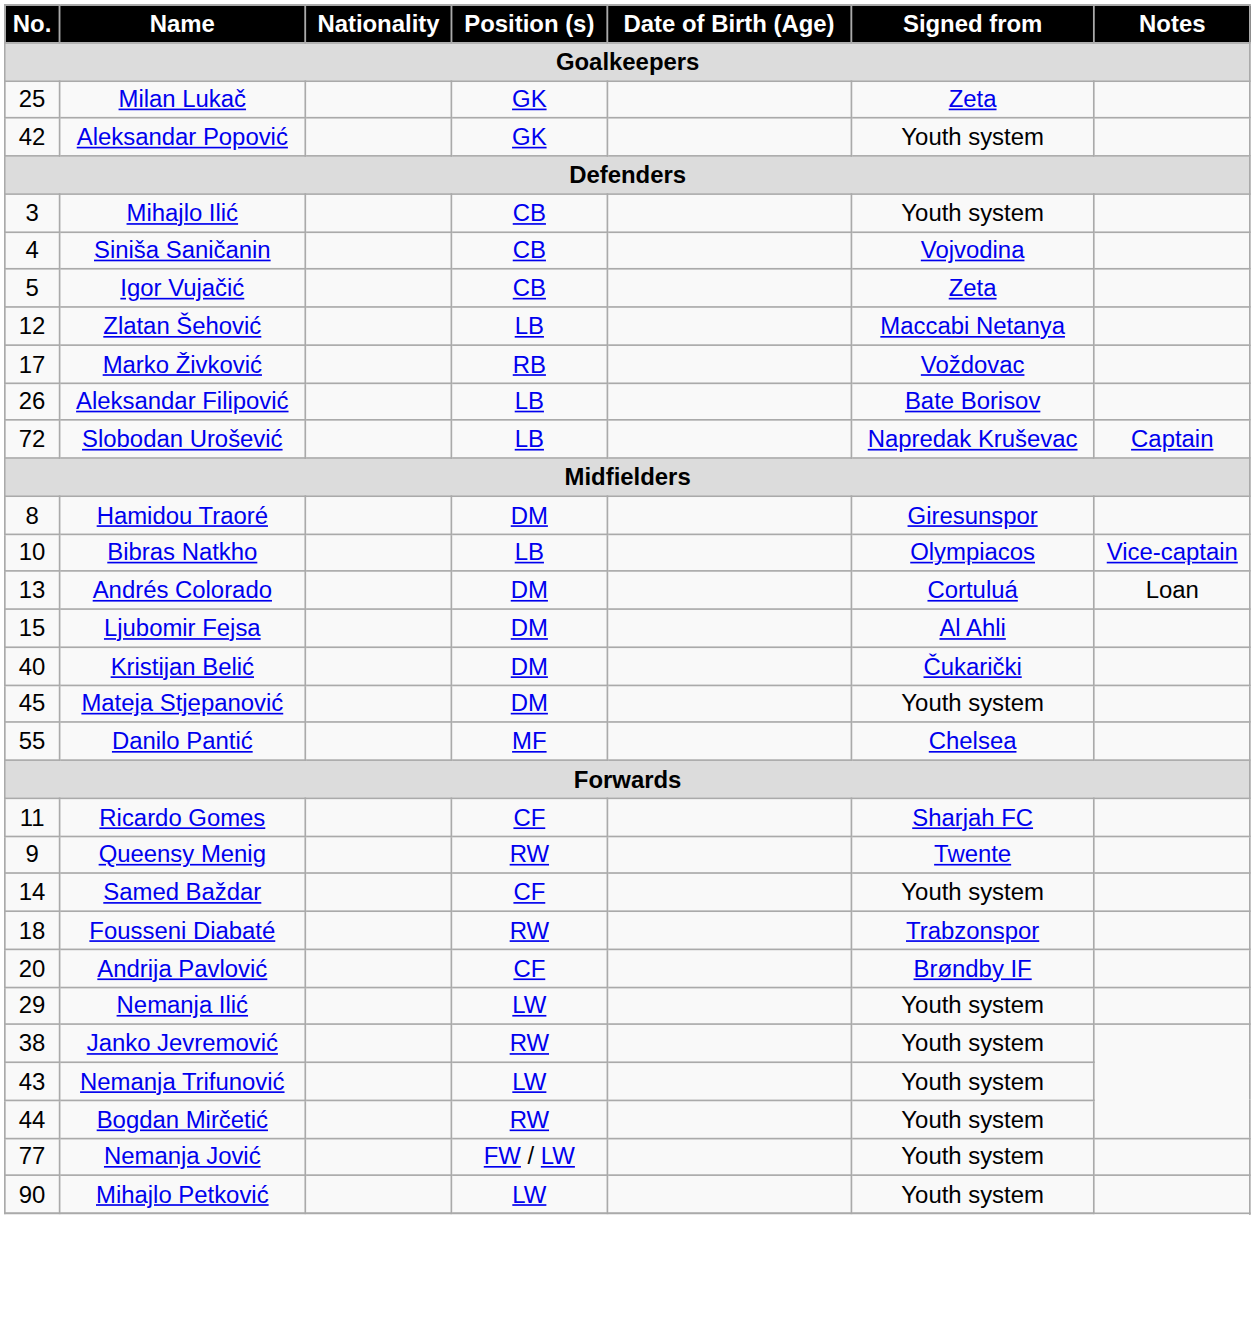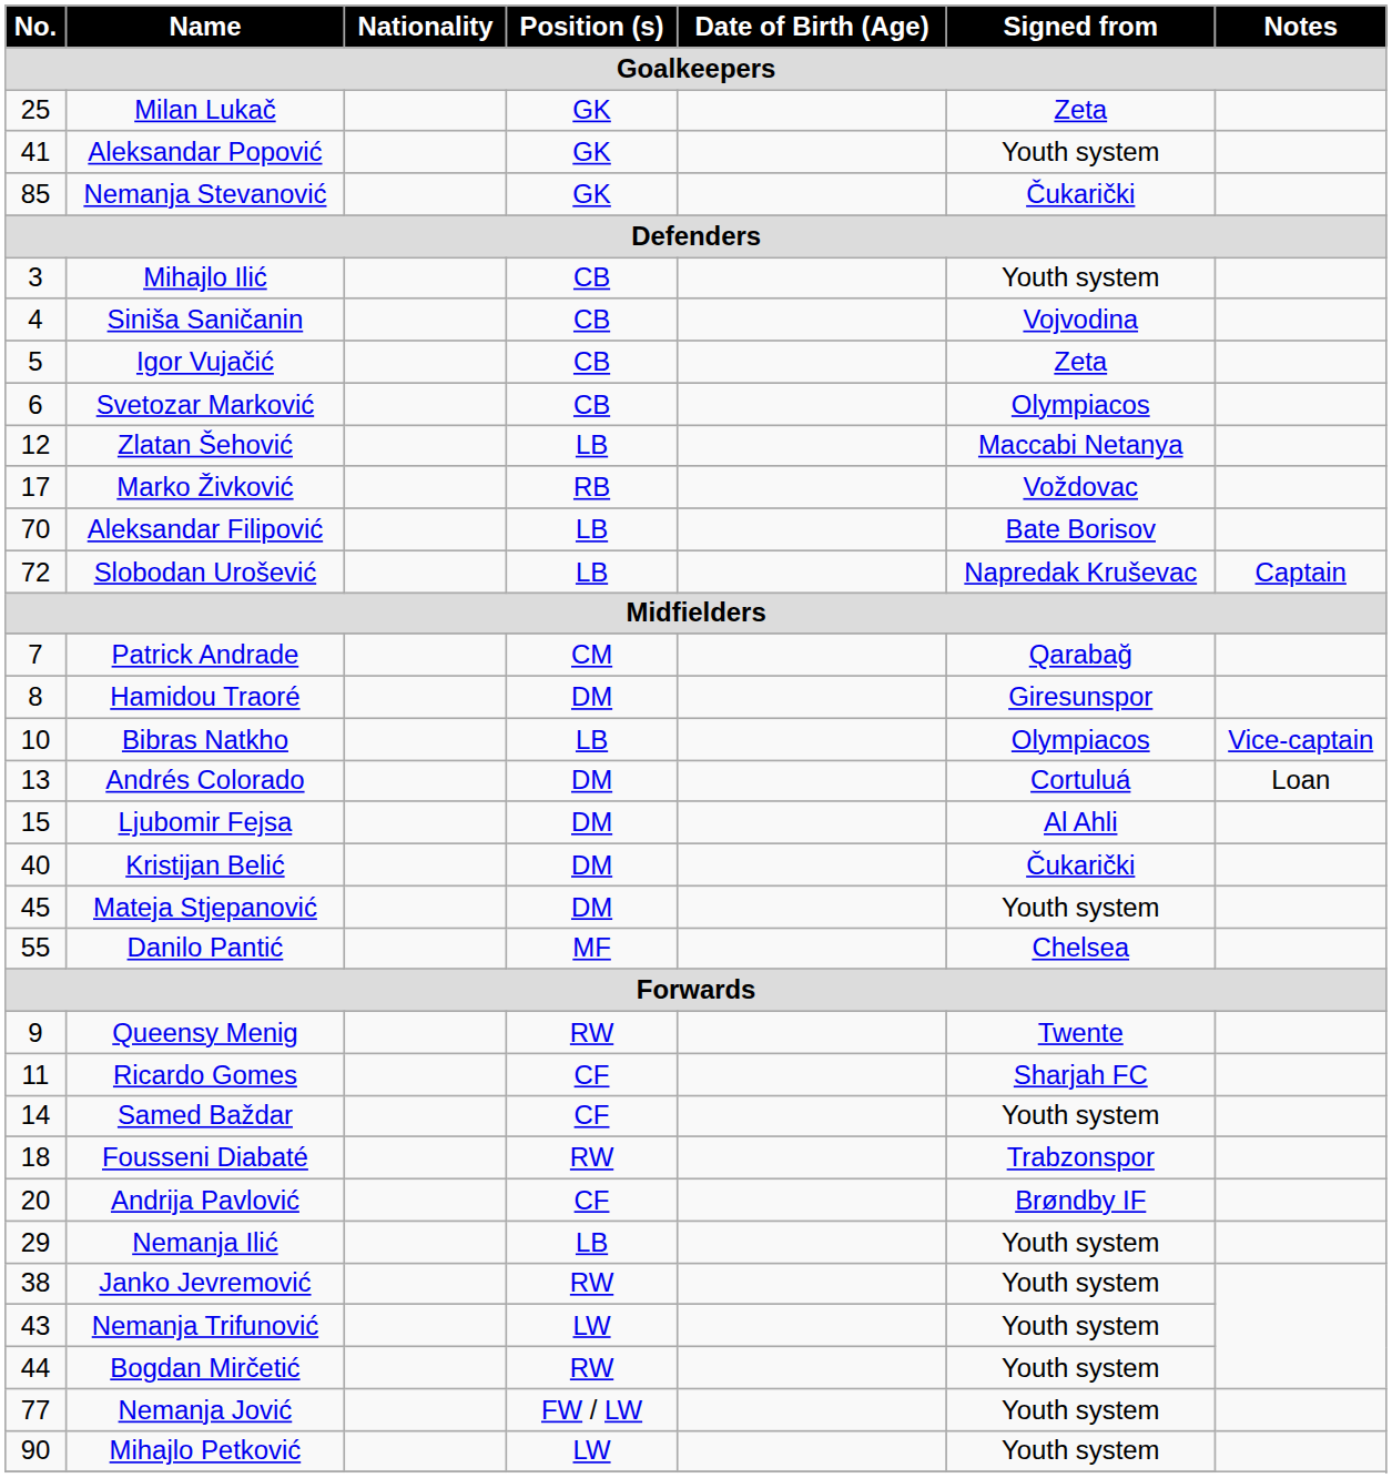Aleksandar Popović | No.: 42 -> 41
+ row: 85 | Nemanja Stevanović | GK | Čukarički
+ row: 6 | Svetozar Marković | CB | Olympiacos
Aleksandar Filipović | No.: 26 -> 70
+ row: 7 | Patrick Andrade | CM | Qarabağ
rows swapped: Queensy Menig <-> Ricardo Gomes
Nemanja Ilić | Position (s): LW -> LB
